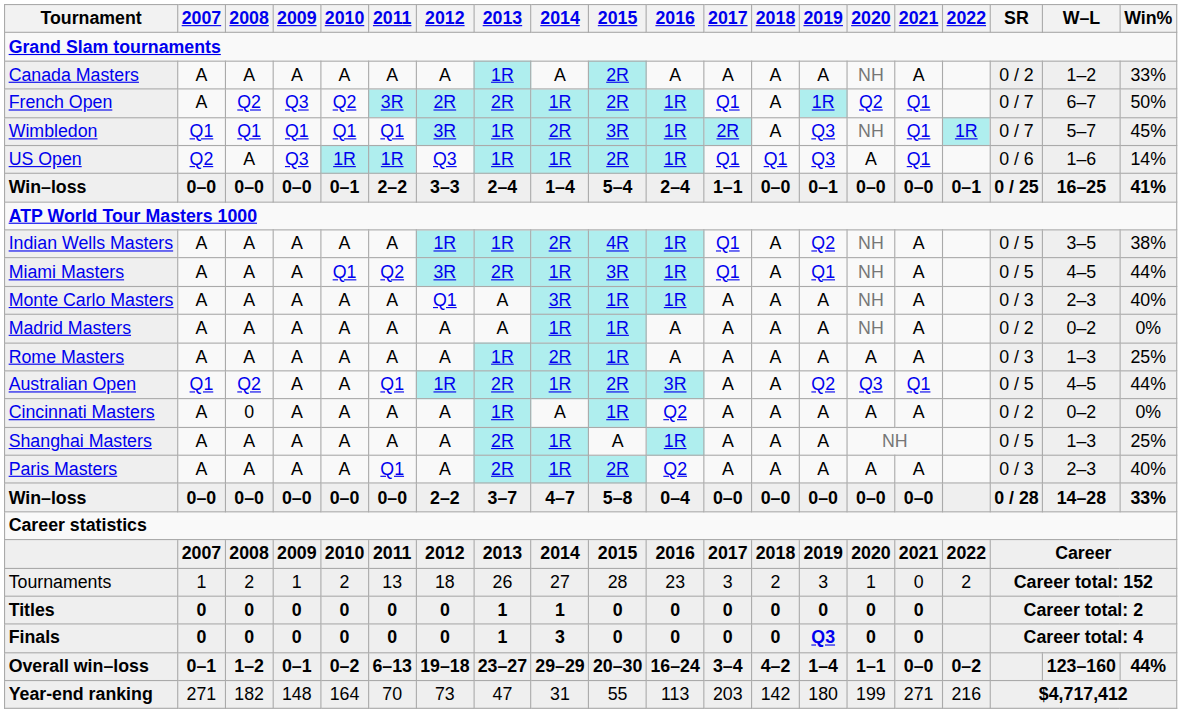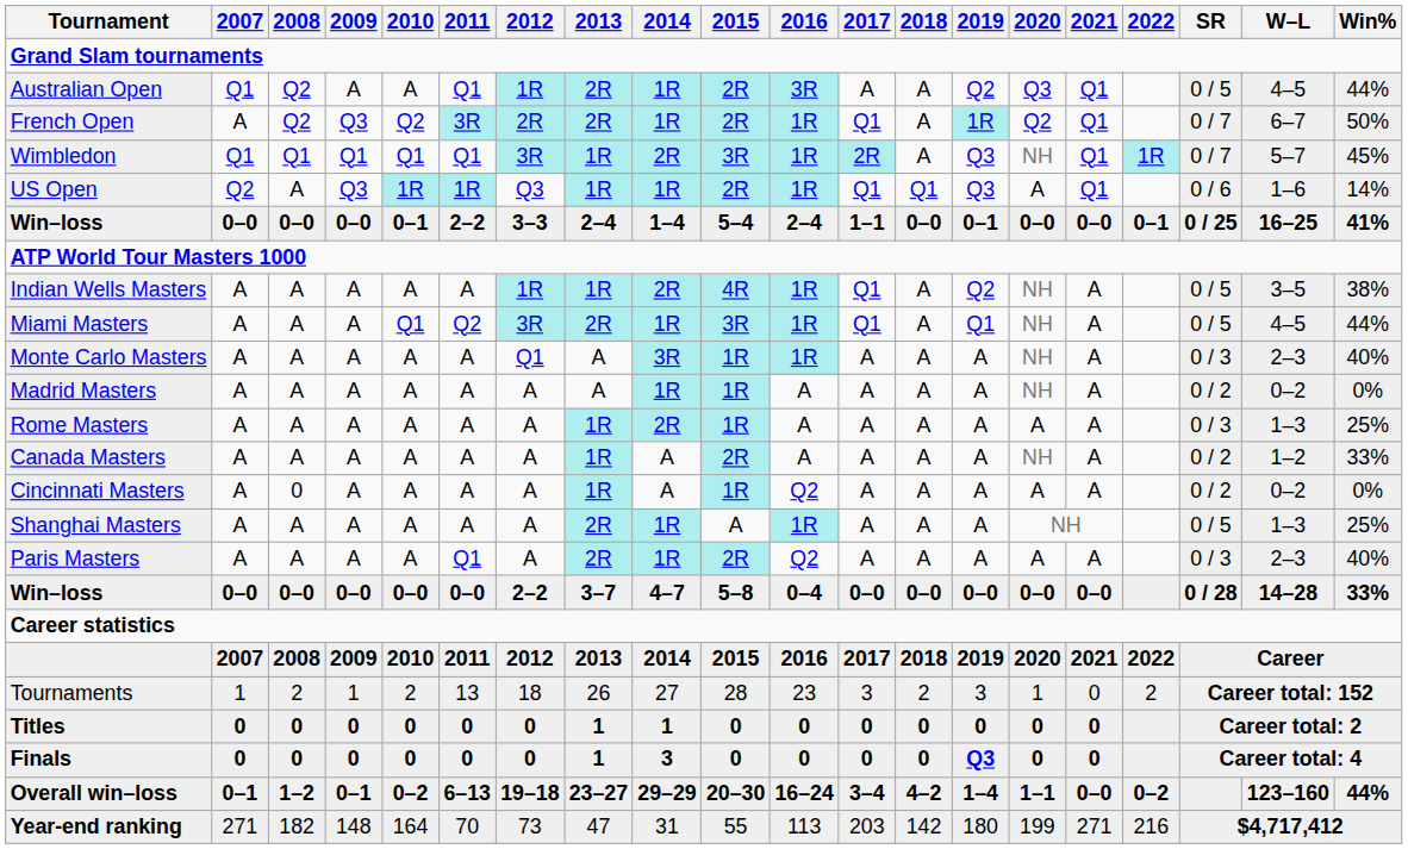rows swapped: Australian Open <-> Canada Masters
